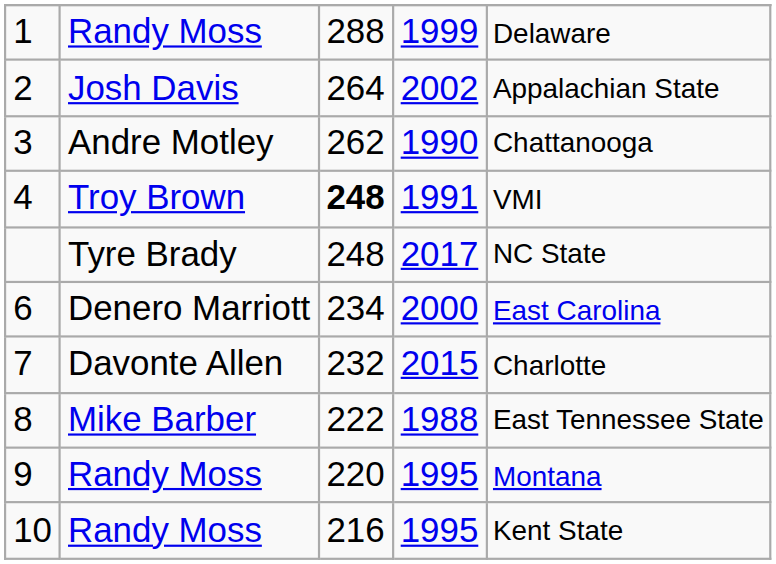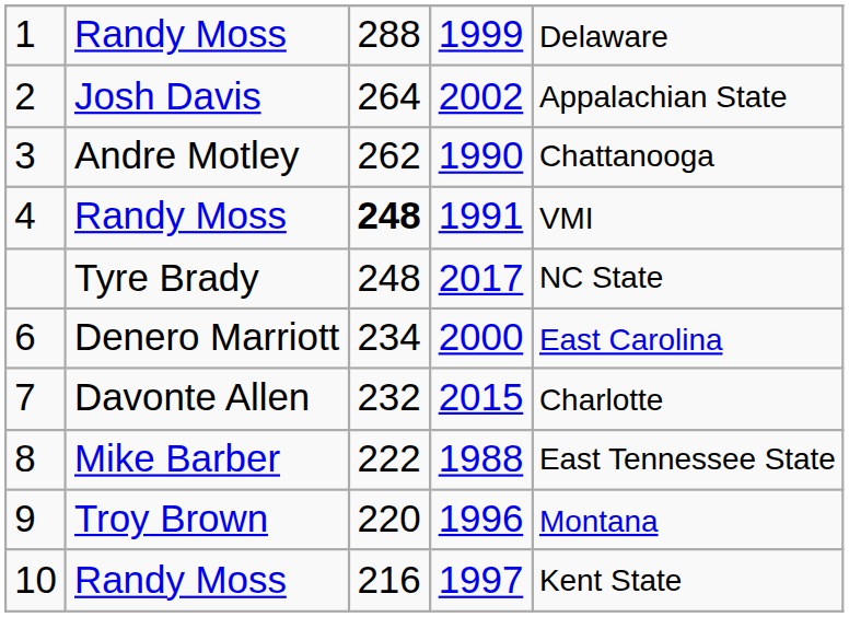4 | column 2: Troy Brown -> Randy Moss
9 | column 2: Randy Moss -> Troy Brown
9 | column 4: 1995 -> 1996
10 | column 4: 1995 -> 1997
